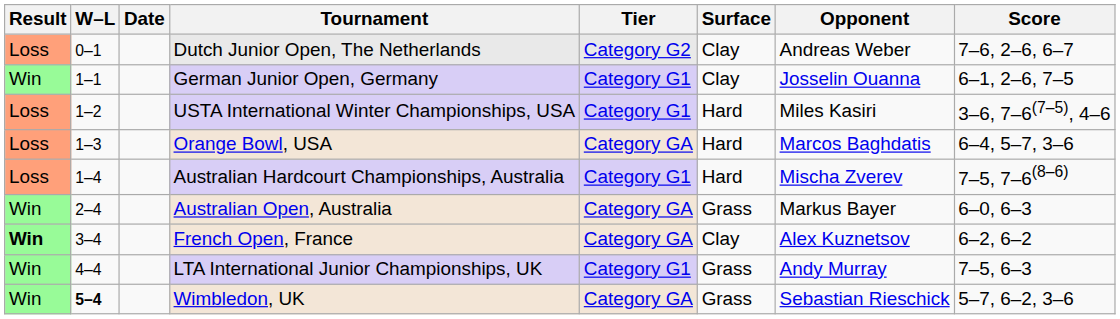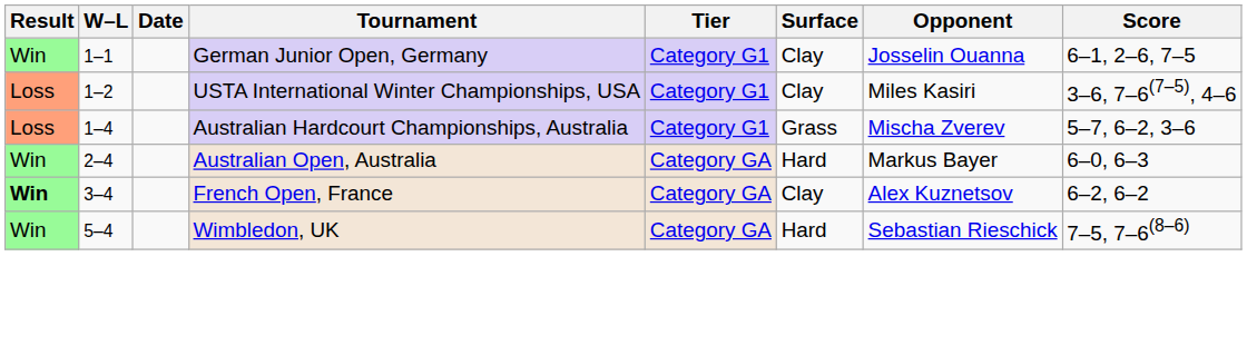- row: Loss | 0–1 | Dutch Junior Open, The Netherlands | Category G2 | Clay | Andreas Weber | 7–6, 2–6, 6–7
USTA International Winter Championships, USA | Surface: Hard -> Clay
- row: Loss | 1–3 | Orange Bowl, USA | Category GA | Hard | Marcos Baghdatis | 6–4, 5–7, 3–6
Australian Hardcourt Championships, Australia | Surface: Hard -> Grass
Australian Hardcourt Championships, Australia | Score: 7–5, 7–6(8–6) -> 5–7, 6–2, 3–6
Australian Open, Australia | Surface: Grass -> Hard
- row: Win | 4–4 | LTA International Junior Championships, UK | Category G1 | Grass | Andy Murray | 7–5, 6–3
Wimbledon, UK | W–L: bold -> normal
Wimbledon, UK | Surface: Grass -> Hard
Wimbledon, UK | Score: 5–7, 6–2, 3–6 -> 7–5, 7–6(8–6)
